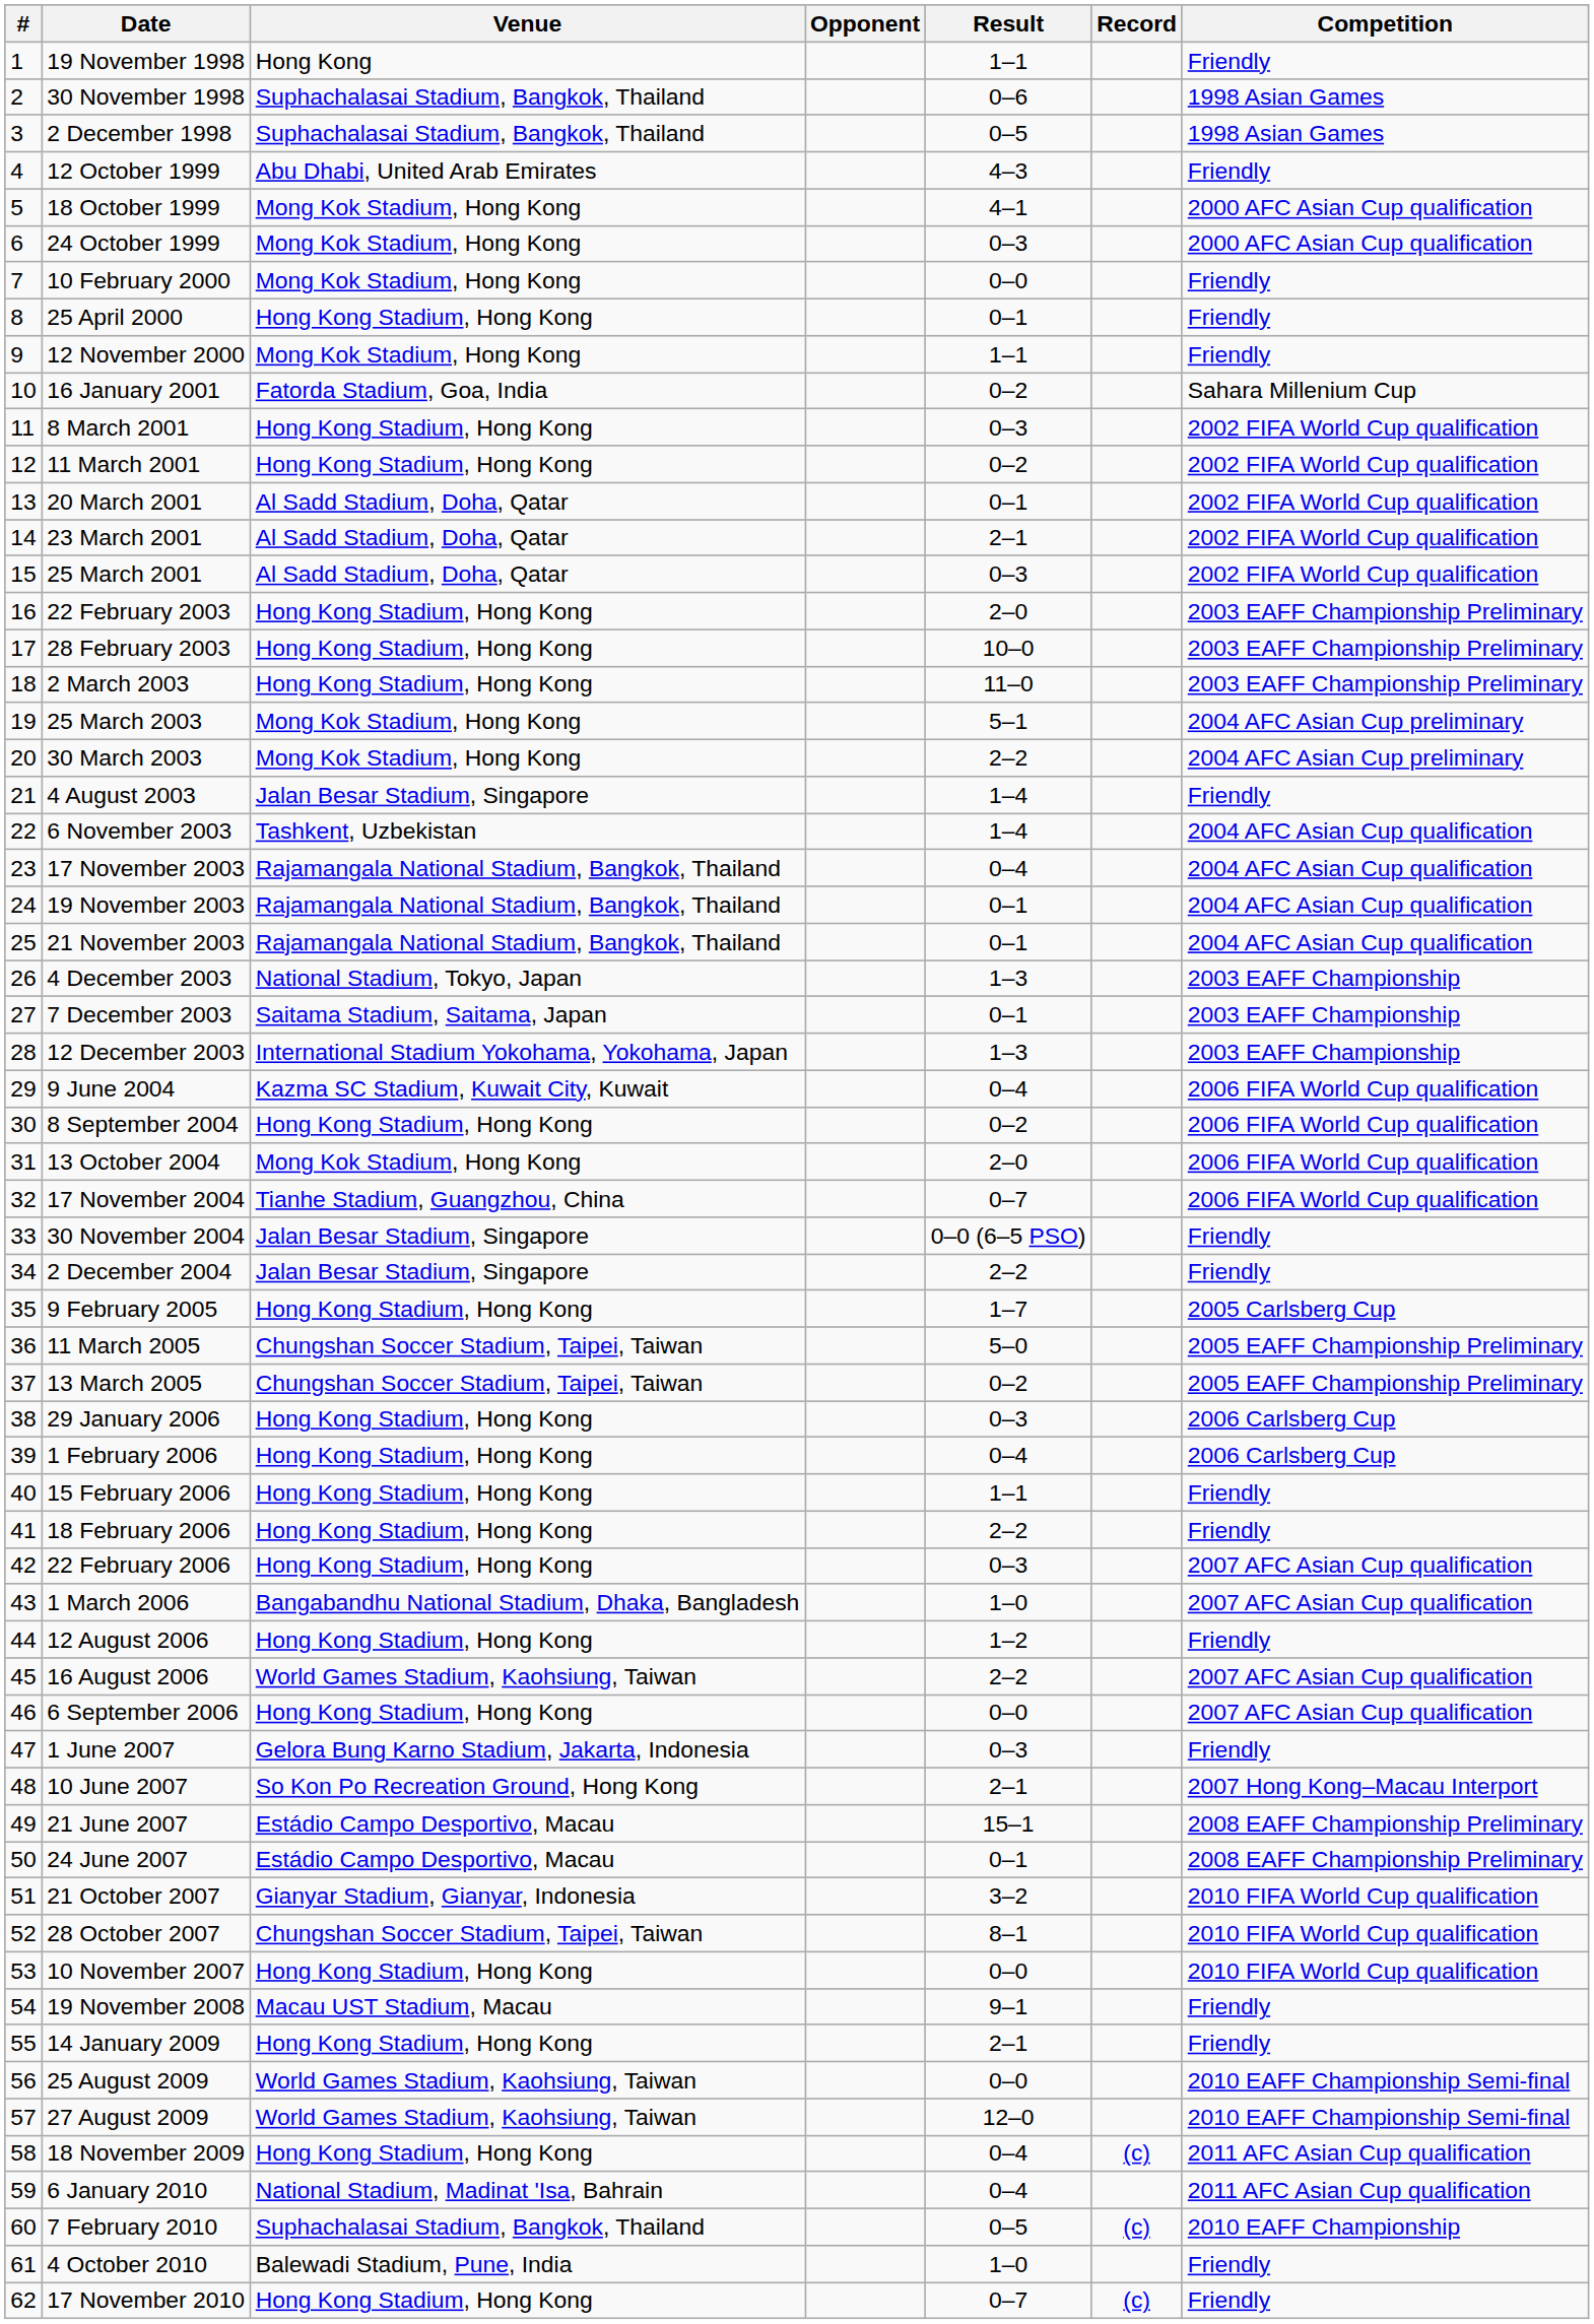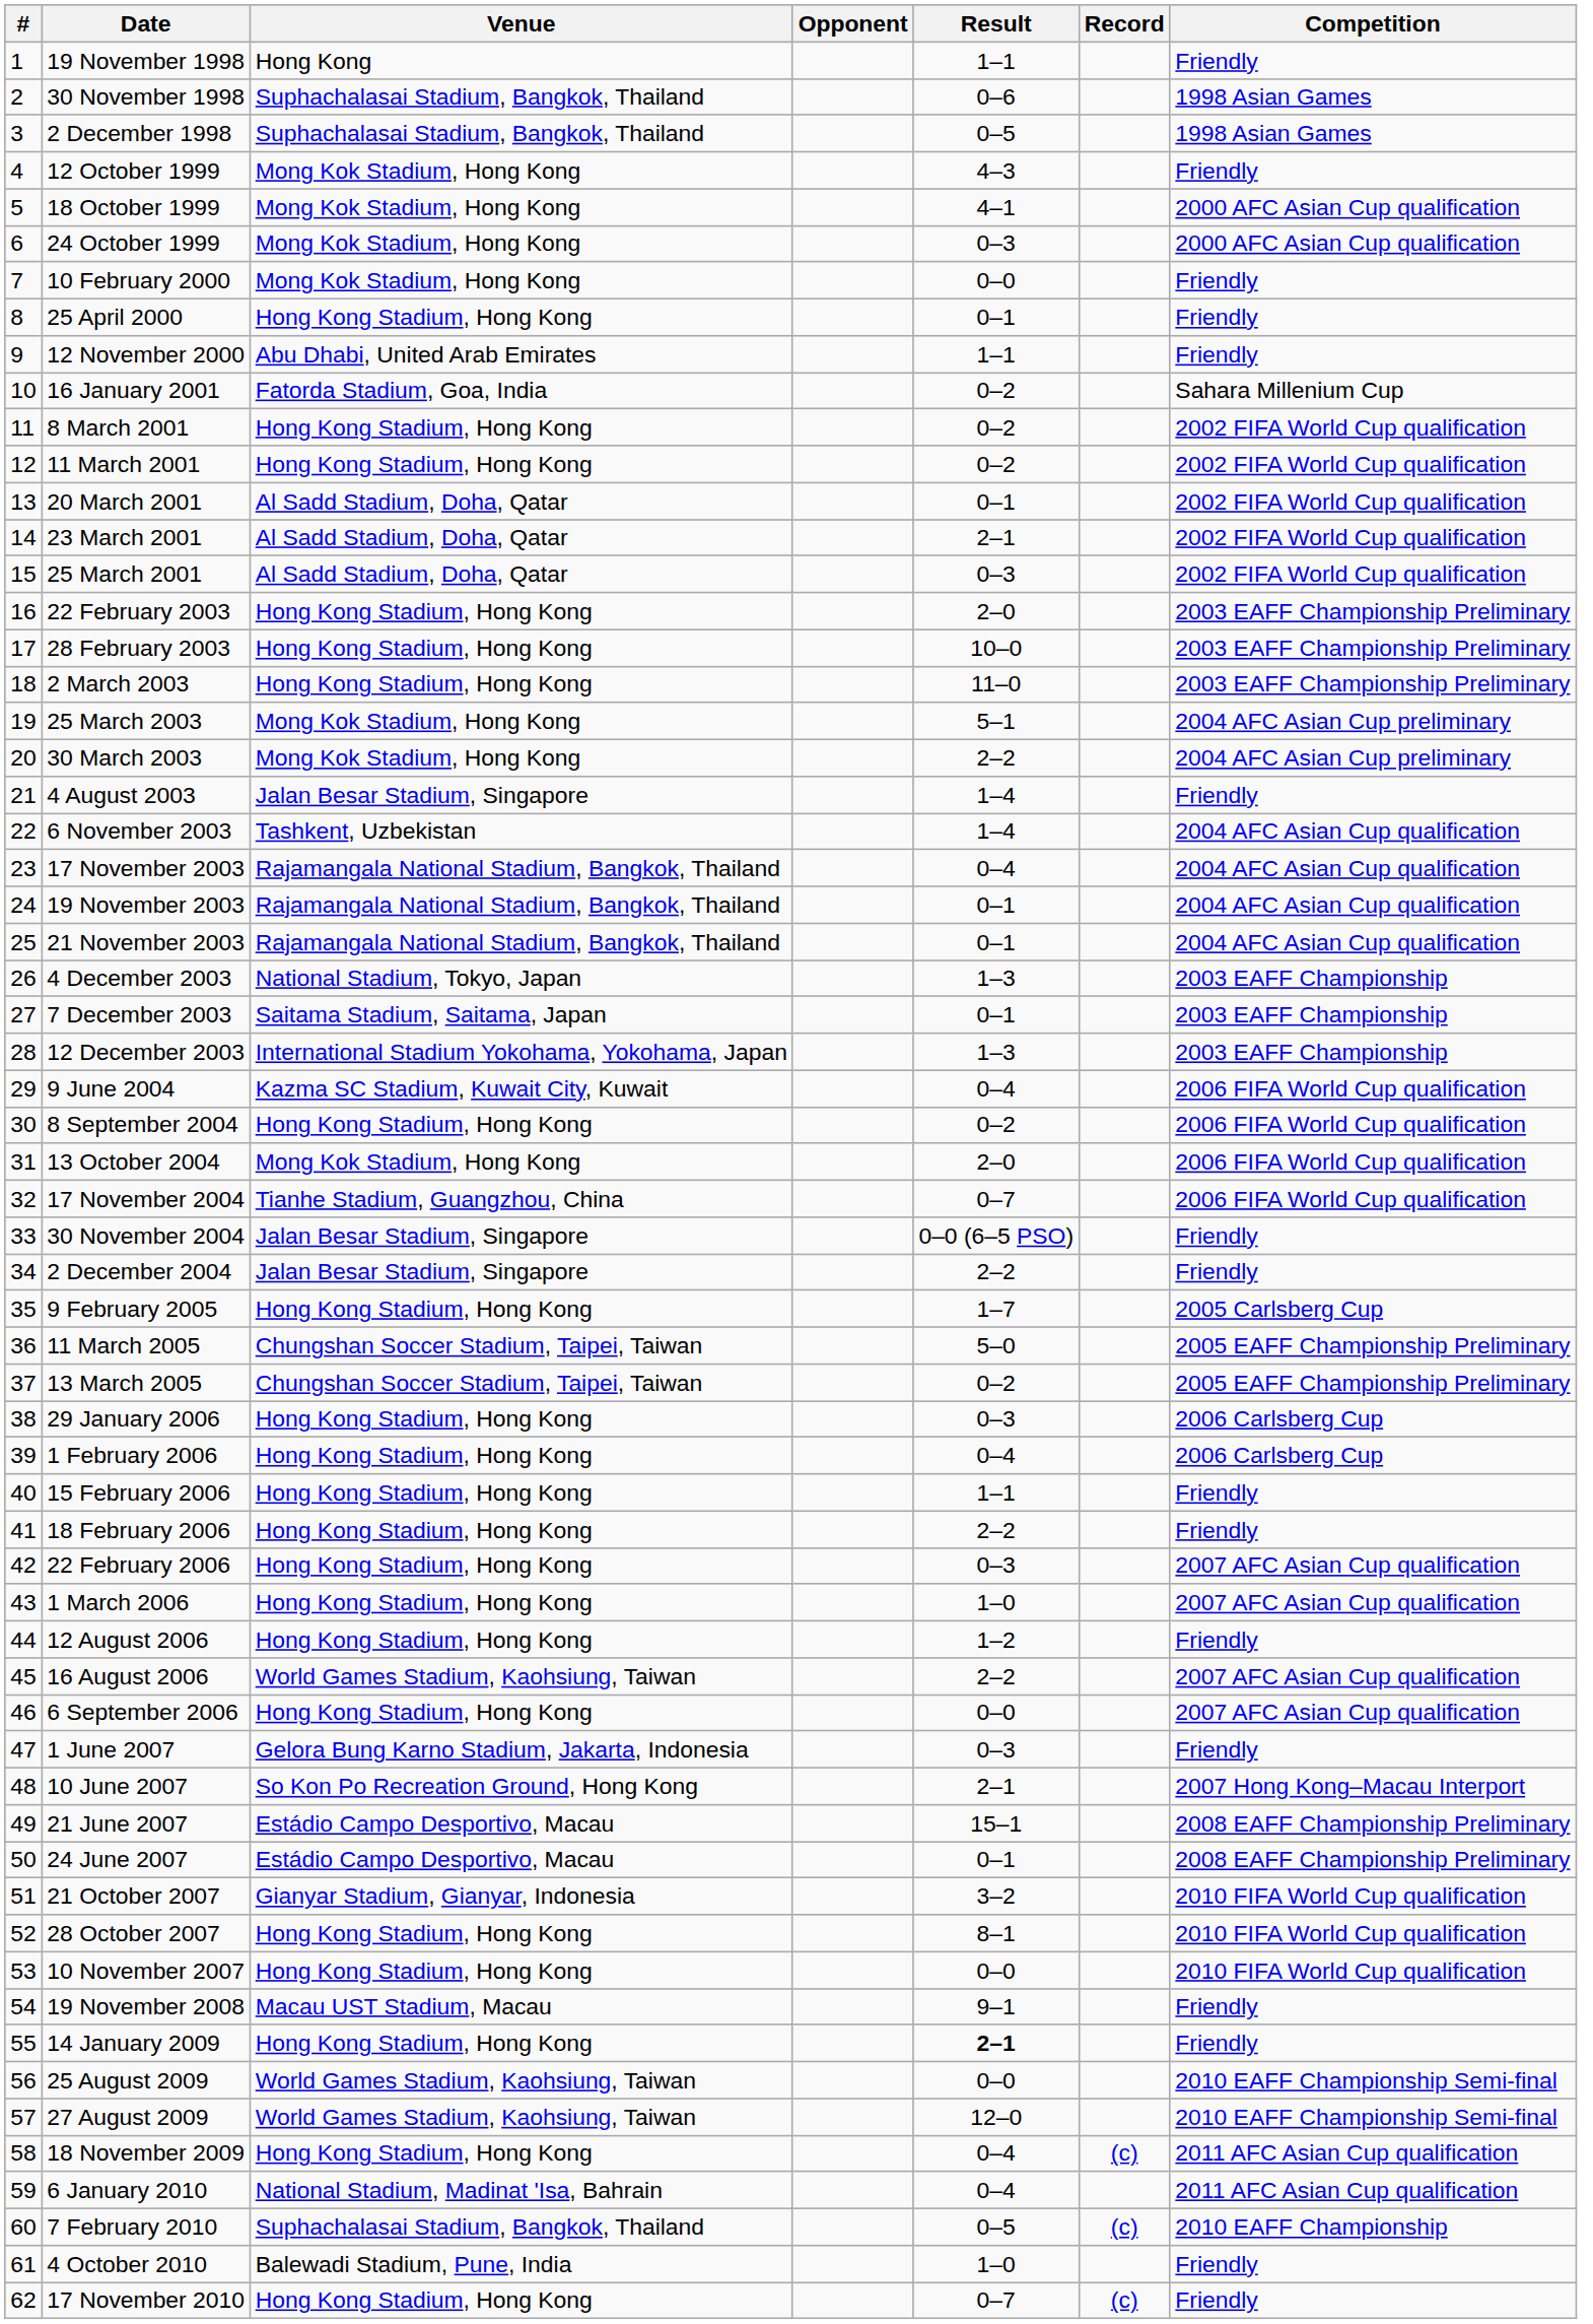12 October 1999 | Venue: Abu Dhabi, United Arab Emirates -> Mong Kok Stadium, Hong Kong
12 November 2000 | Venue: Mong Kok Stadium, Hong Kong -> Abu Dhabi, United Arab Emirates
8 March 2001 | Result: 0–3 -> 0–2
1 March 2006 | Venue: Bangabandhu National Stadium, Dhaka, Bangladesh -> Hong Kong Stadium, Hong Kong
28 October 2007 | Venue: Chungshan Soccer Stadium, Taipei, Taiwan -> Hong Kong Stadium, Hong Kong
14 January 2009 | Result: normal -> bold
